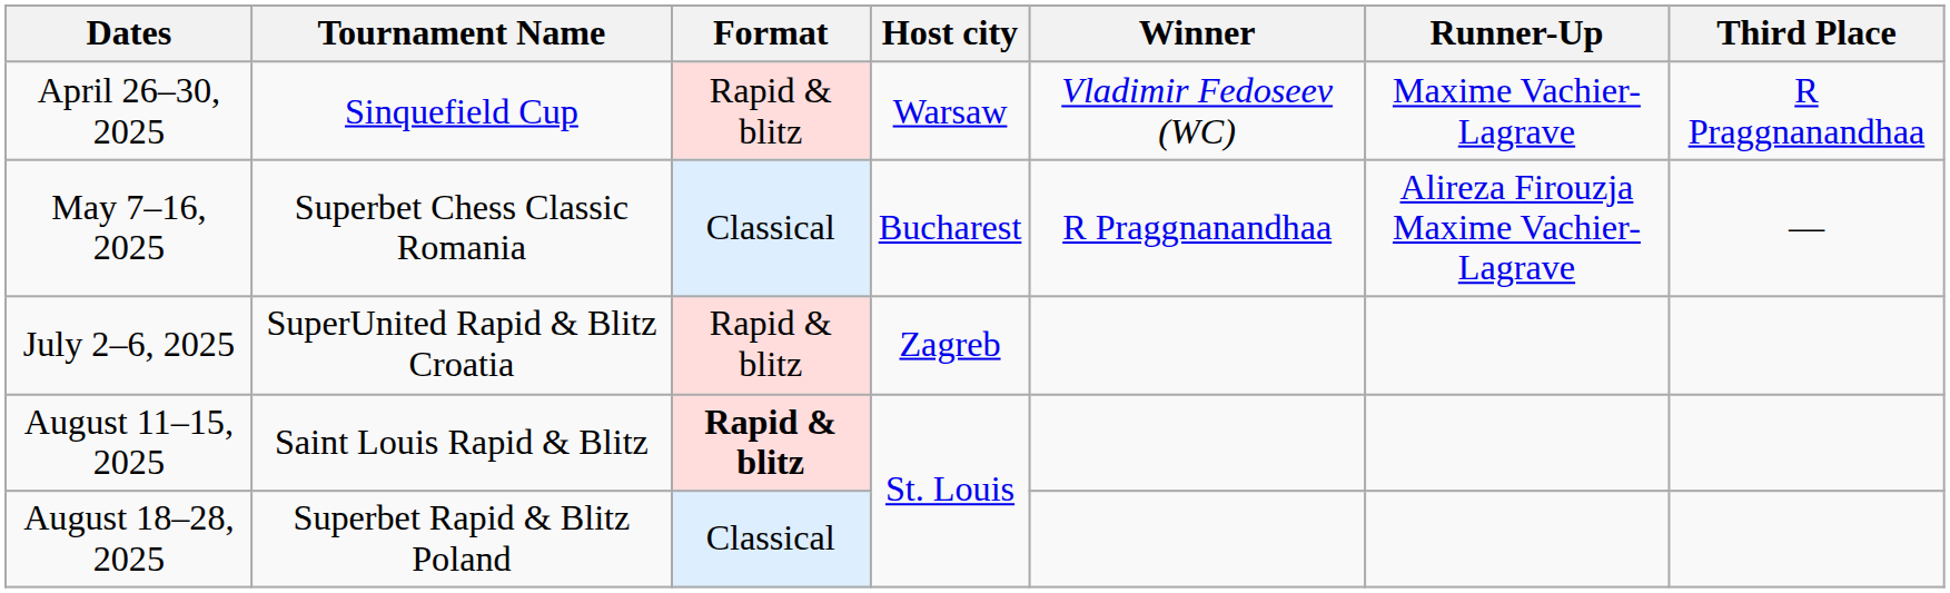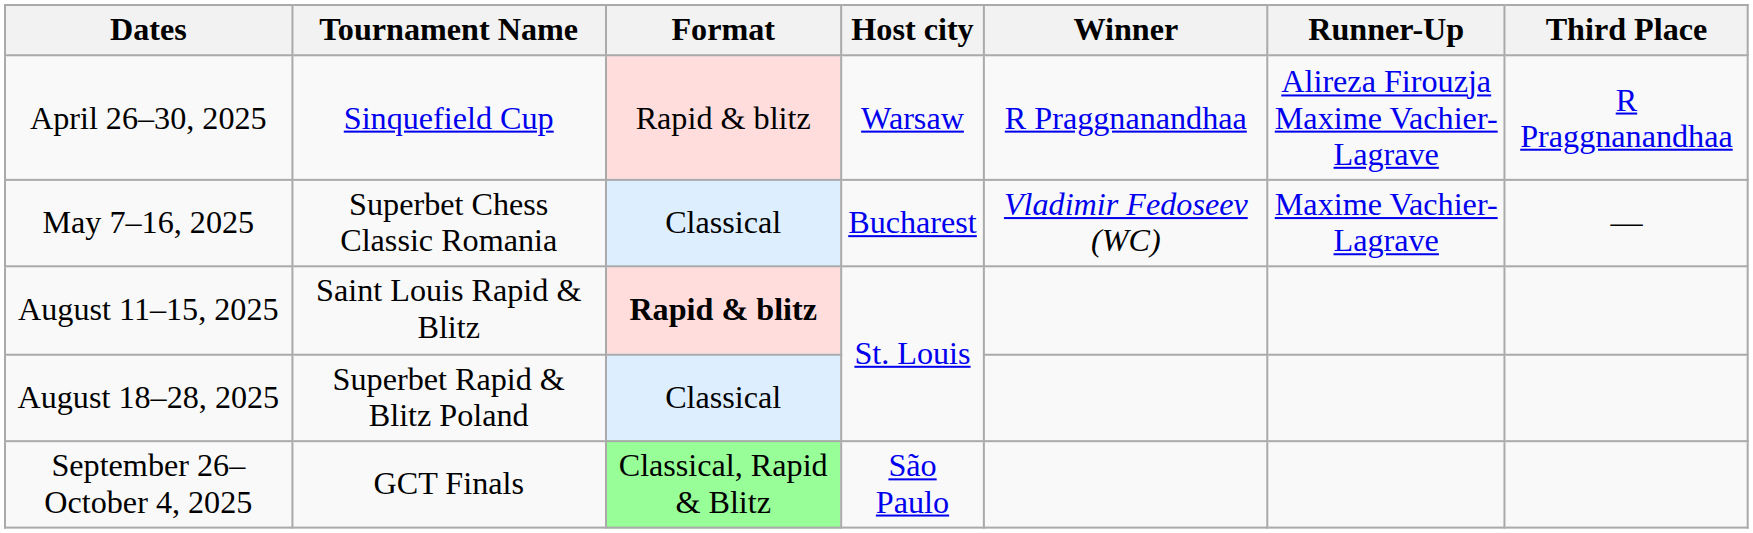April 26–30, 2025 | Winner: Vladimir Fedoseev (WC) -> R Praggnanandhaa
April 26–30, 2025 | Runner-Up: Maxime Vachier-Lagrave -> Alireza Firouzja Maxime Vachier-Lagrave
May 7–16, 2025 | Winner: R Praggnanandhaa -> Vladimir Fedoseev (WC)
May 7–16, 2025 | Runner-Up: Alireza Firouzja Maxime Vachier-Lagrave -> Maxime Vachier-Lagrave
- row: July 2–6, 2025 | SuperUnited Rapid & Blitz Croatia | Rapid & blitz | Zagreb
+ row: September 26–October 4, 2025 | GCT Finals | Classical, Rapid & Blitz | São Paulo
